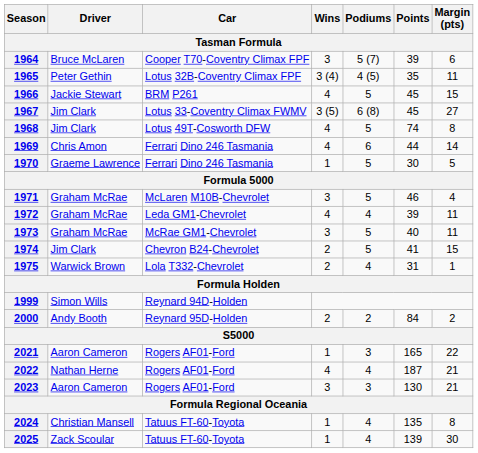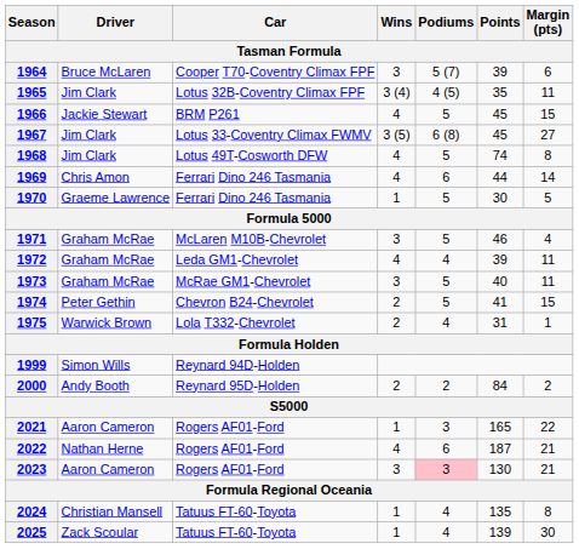1965 | Driver: Peter Gethin -> Jim Clark
1974 | Driver: Jim Clark -> Peter Gethin
2022 | Podiums: 4 -> 6
2023 | Podiums: no background -> pink background
